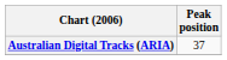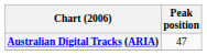Australian Digital Tracks (ARIA) | Peak position: 37 -> 47
